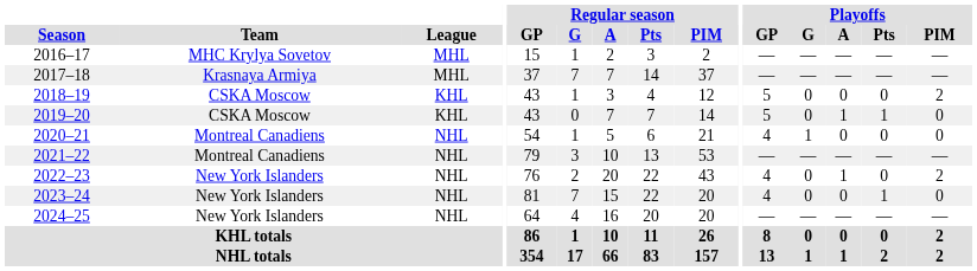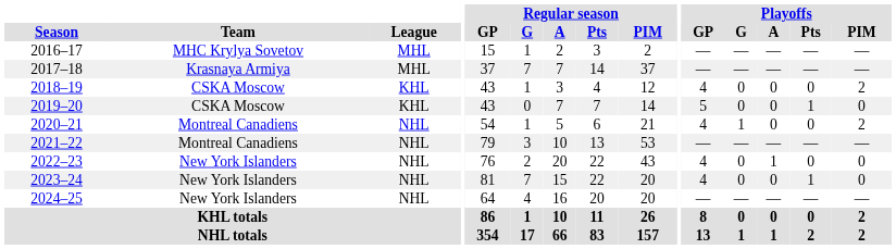2018–19 | Playoffs / GP: 5 -> 4
2019–20 | Playoffs / A: 1 -> 0
2020–21 | Playoffs / PIM: 0 -> 2
2022–23 | Playoffs / PIM: 2 -> 0
